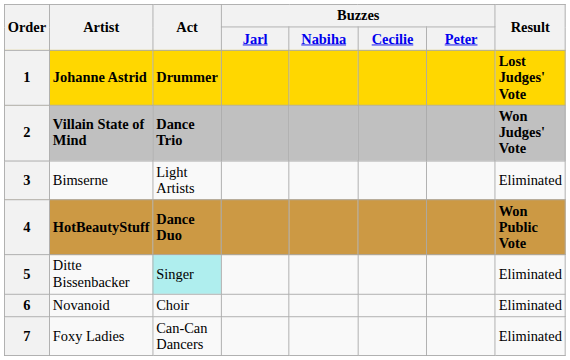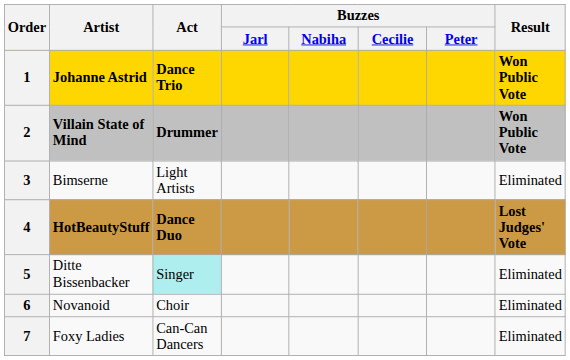1 | Act: Drummer -> Dance Trio
1 | Result: Lost Judges' Vote -> Won Public Vote
2 | Act: Dance Trio -> Drummer
2 | Result: Won Judges' Vote -> Won Public Vote
4 | Result: Won Public Vote -> Lost Judges' Vote
